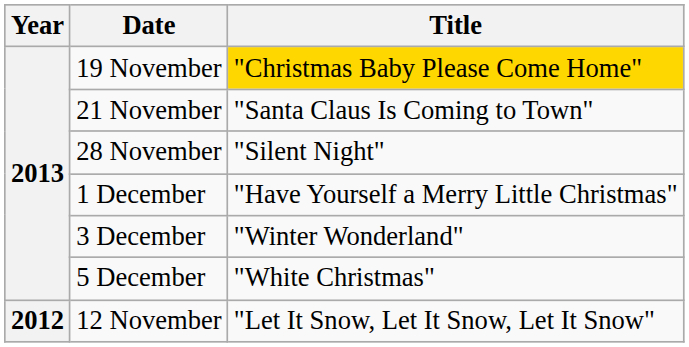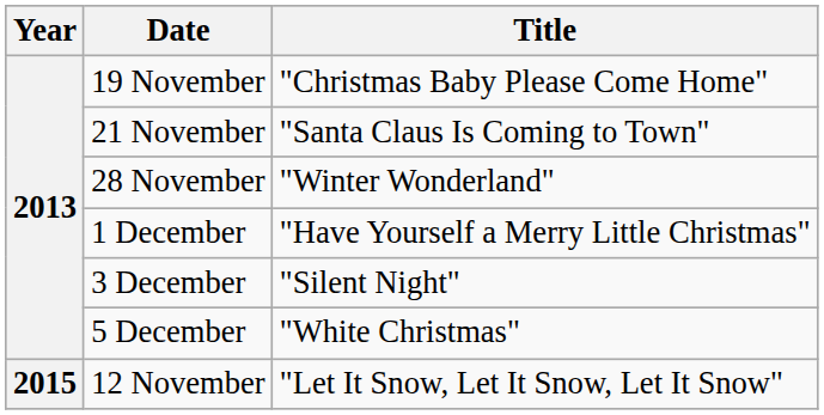19 November | Title: gold background -> no background
28 November | Title: "Silent Night" -> "Winter Wonderland"
3 December | Title: "Winter Wonderland" -> "Silent Night"
12 November | Year: 2012 -> 2015
